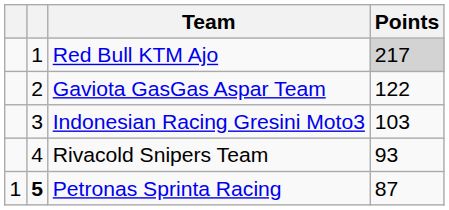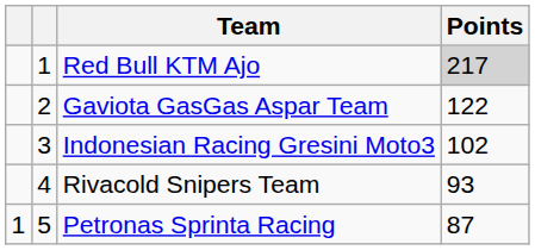Indonesian Racing Gresini Moto3 | Points: 103 -> 102
Petronas Sprinta Racing | column 2: bold -> normal
